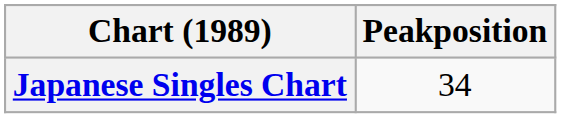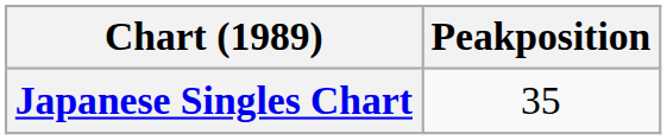Japanese Singles Chart | Peakposition: 34 -> 35
